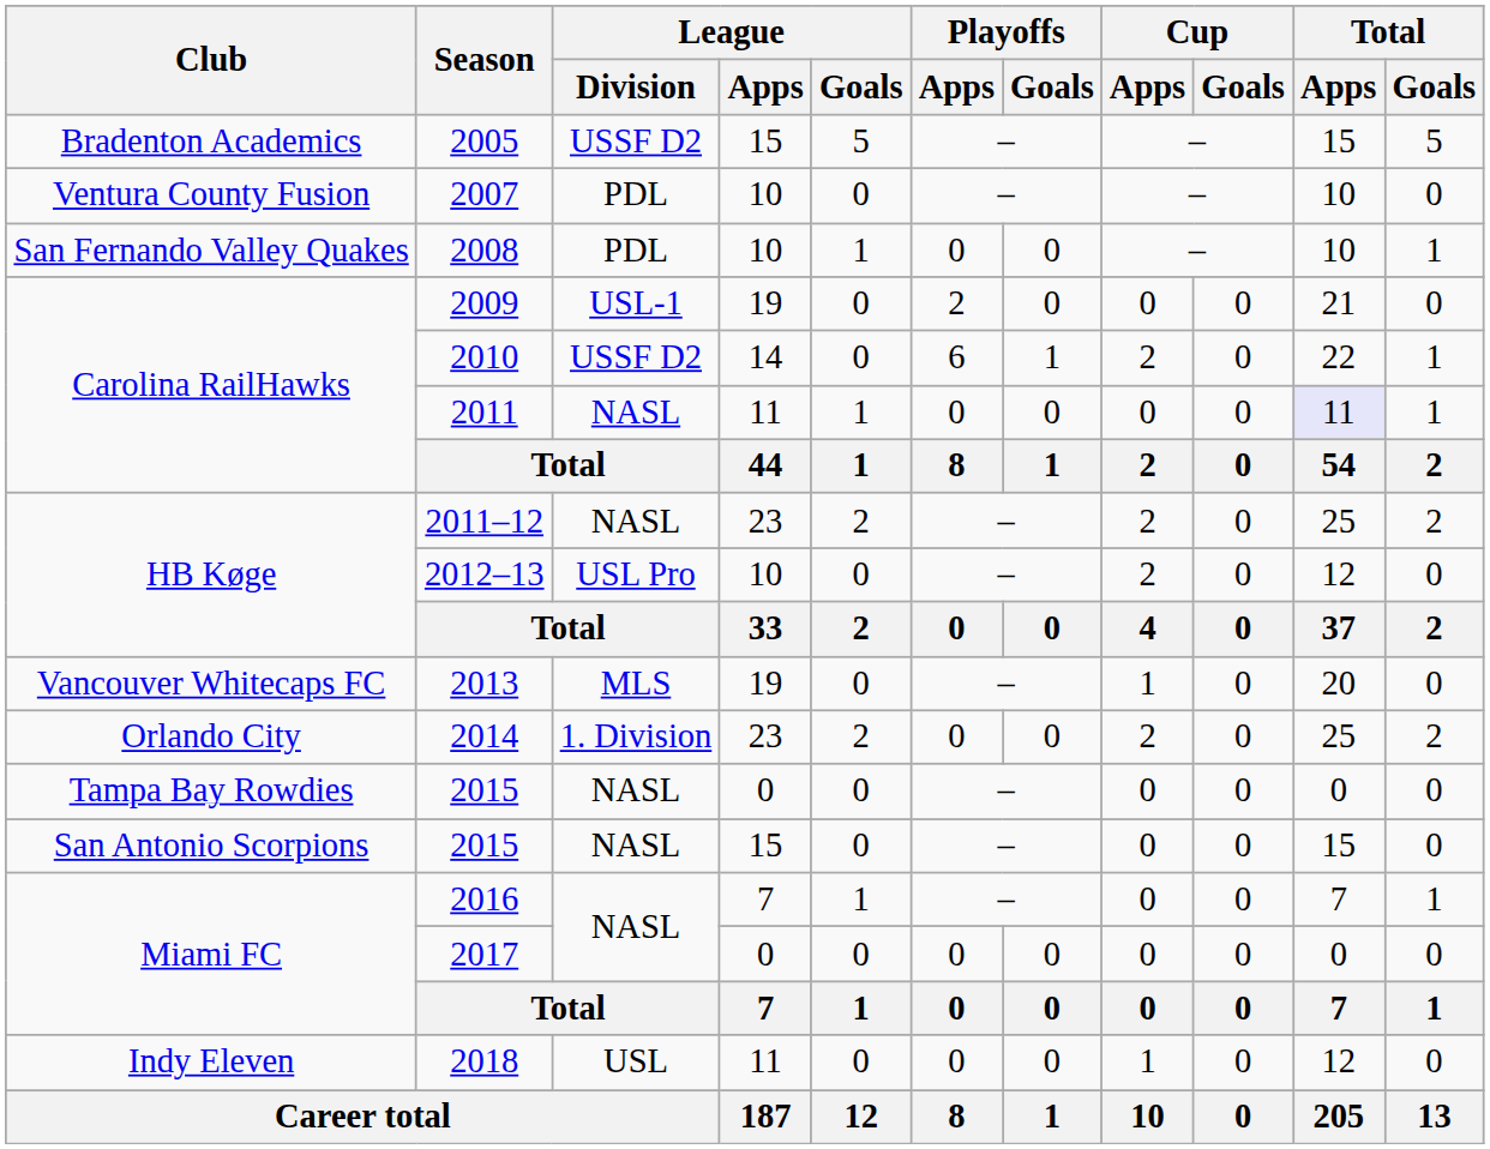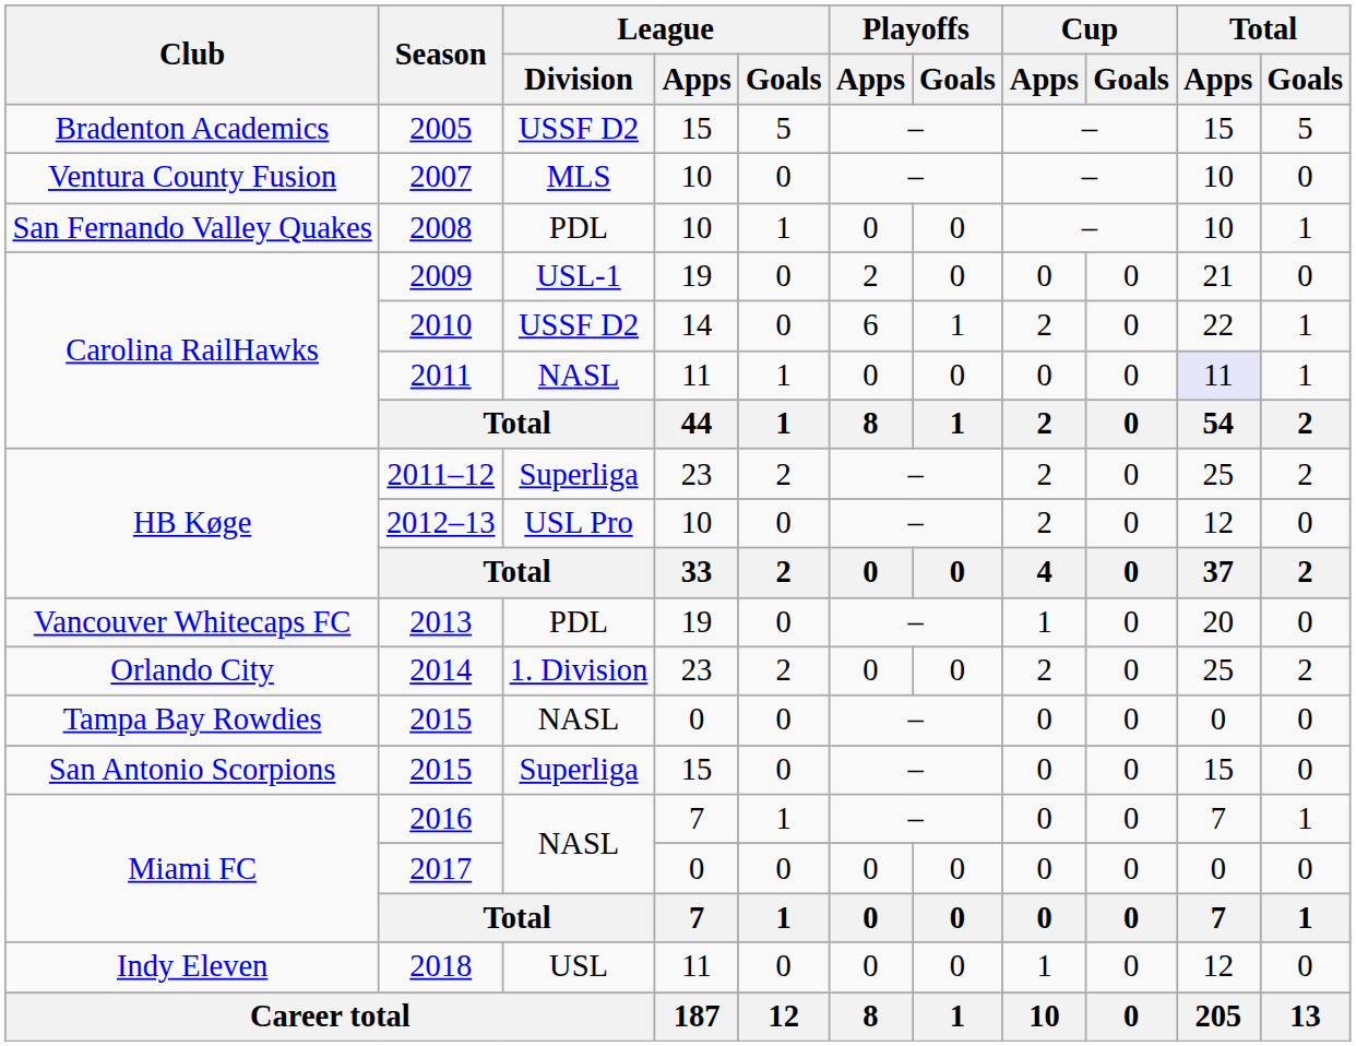2007 | League / Division: PDL -> MLS
2011–12 | League / Division: NASL -> Superliga
2013 | League / Division: MLS -> PDL
San Antonio Scorpions / 2015 | League / Division: NASL -> Superliga
